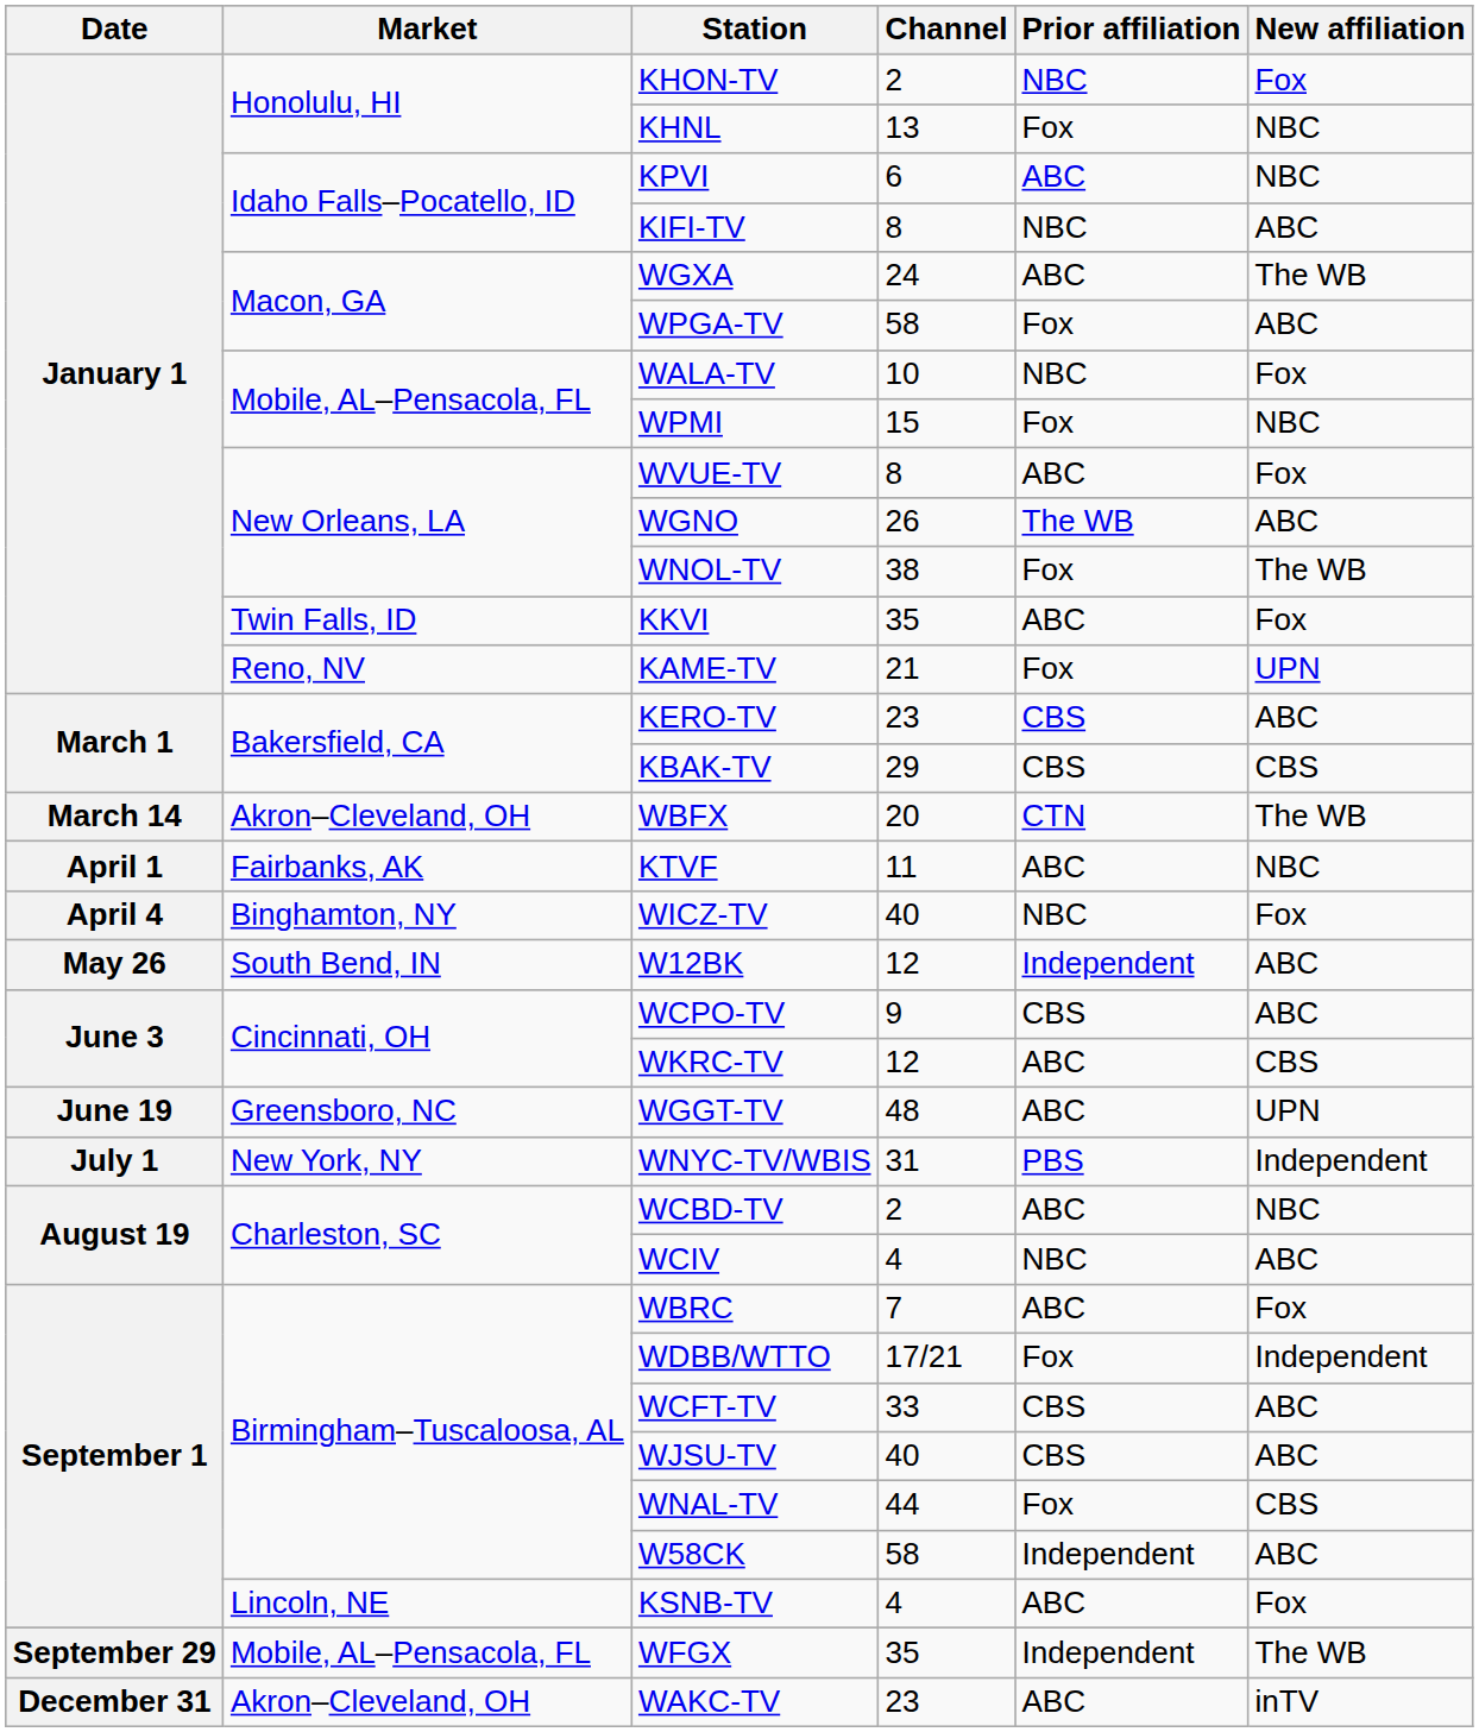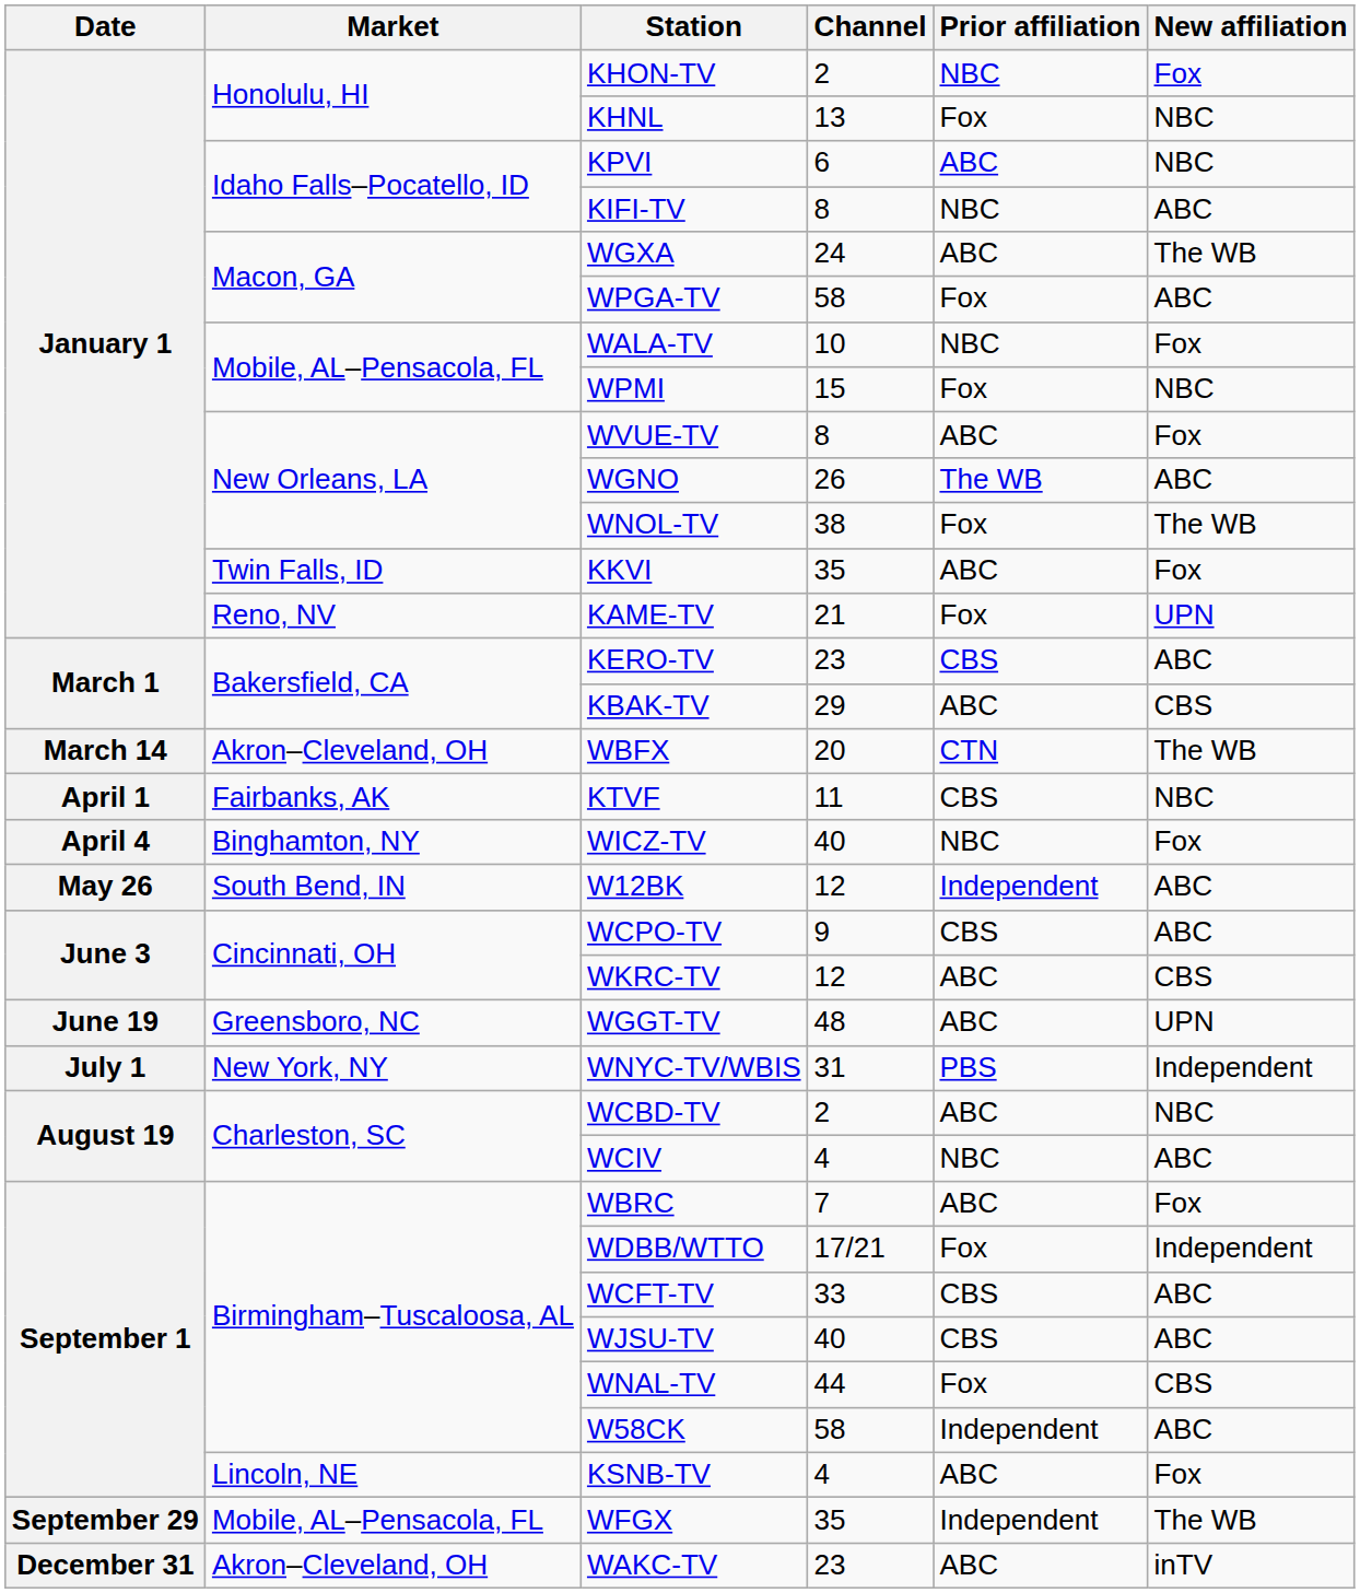KBAK-TV | Prior affiliation: CBS -> ABC
KTVF | Prior affiliation: ABC -> CBS
